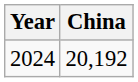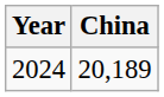2024 | China: 20,192 -> 20,189
